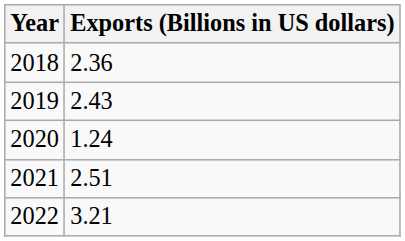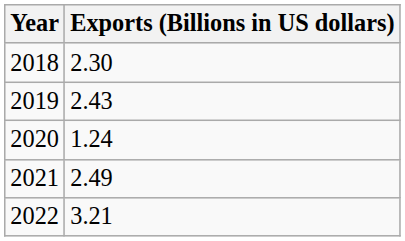2018 | Exports (Billions in US dollars): 2.36 -> 2.30
2021 | Exports (Billions in US dollars): 2.51 -> 2.49
